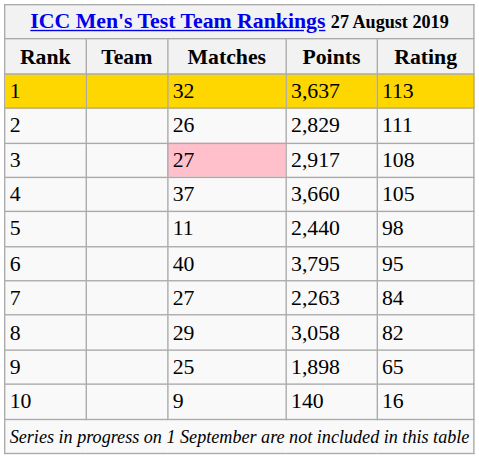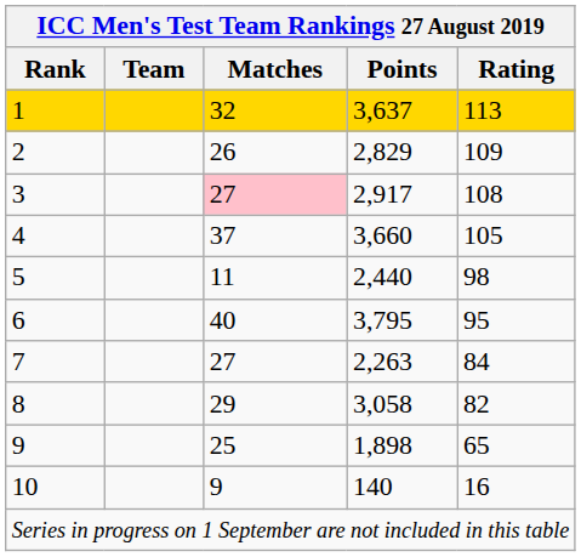2 | Rating: 111 -> 109
